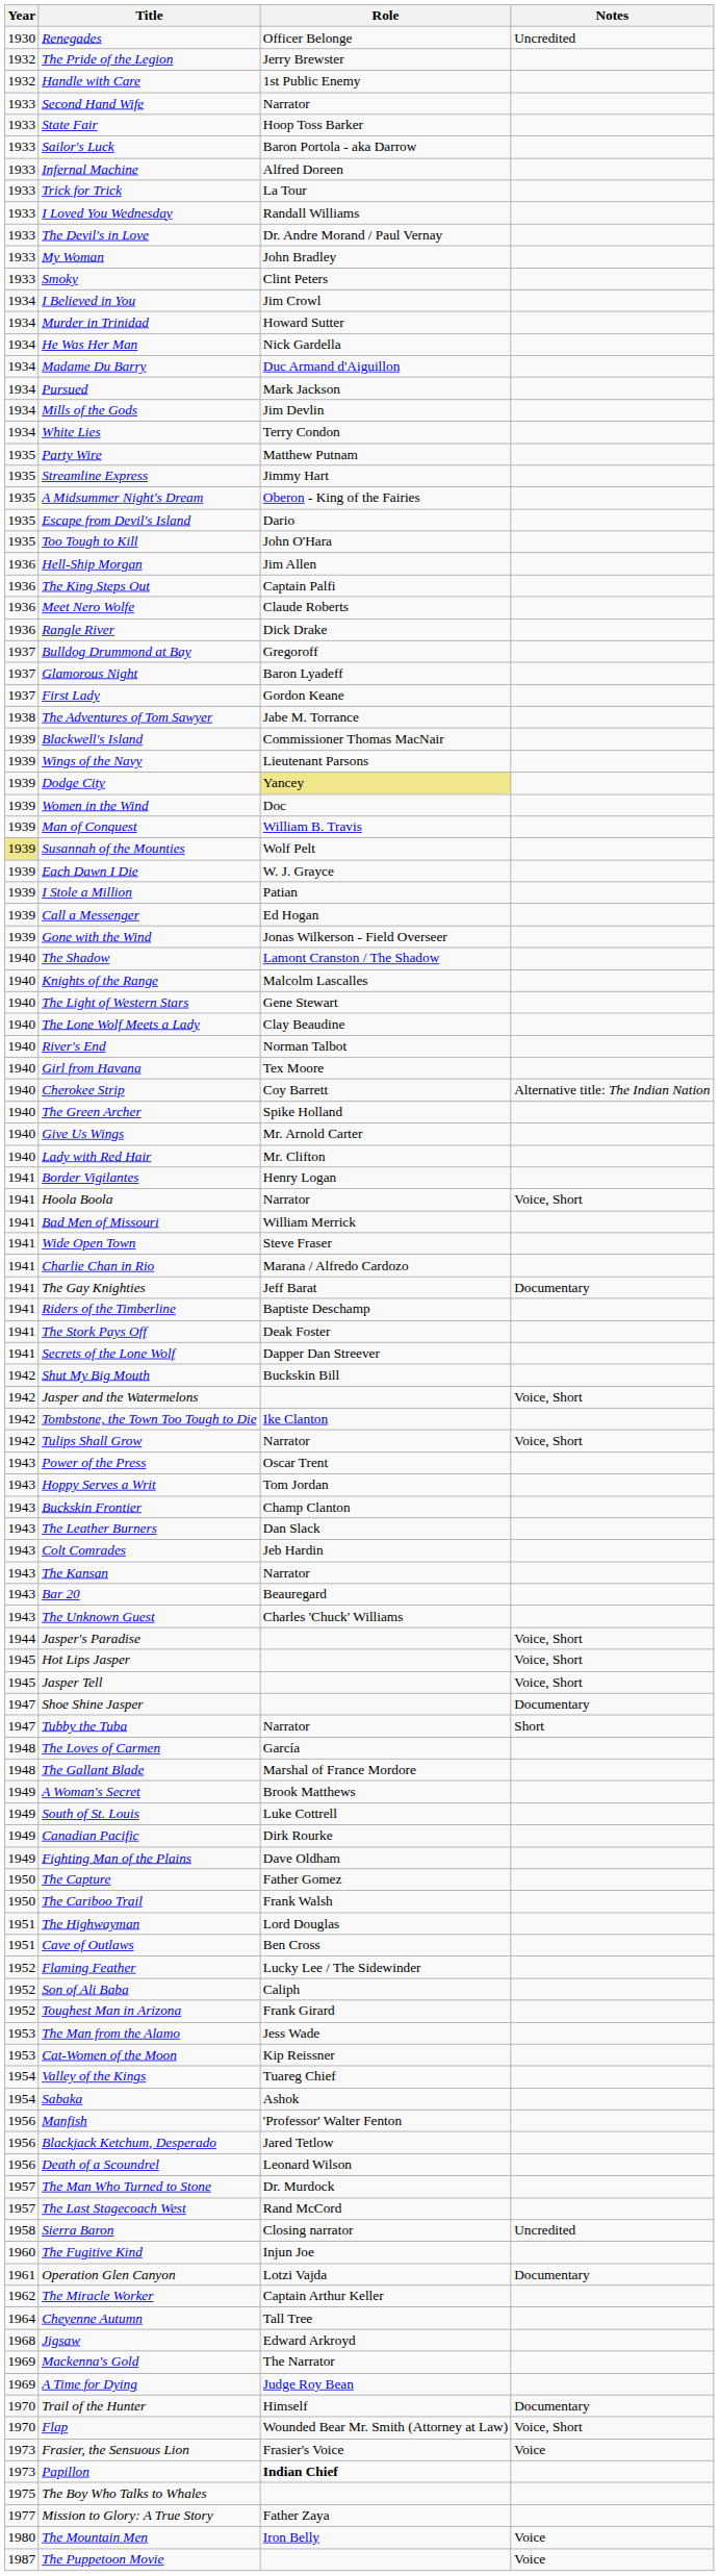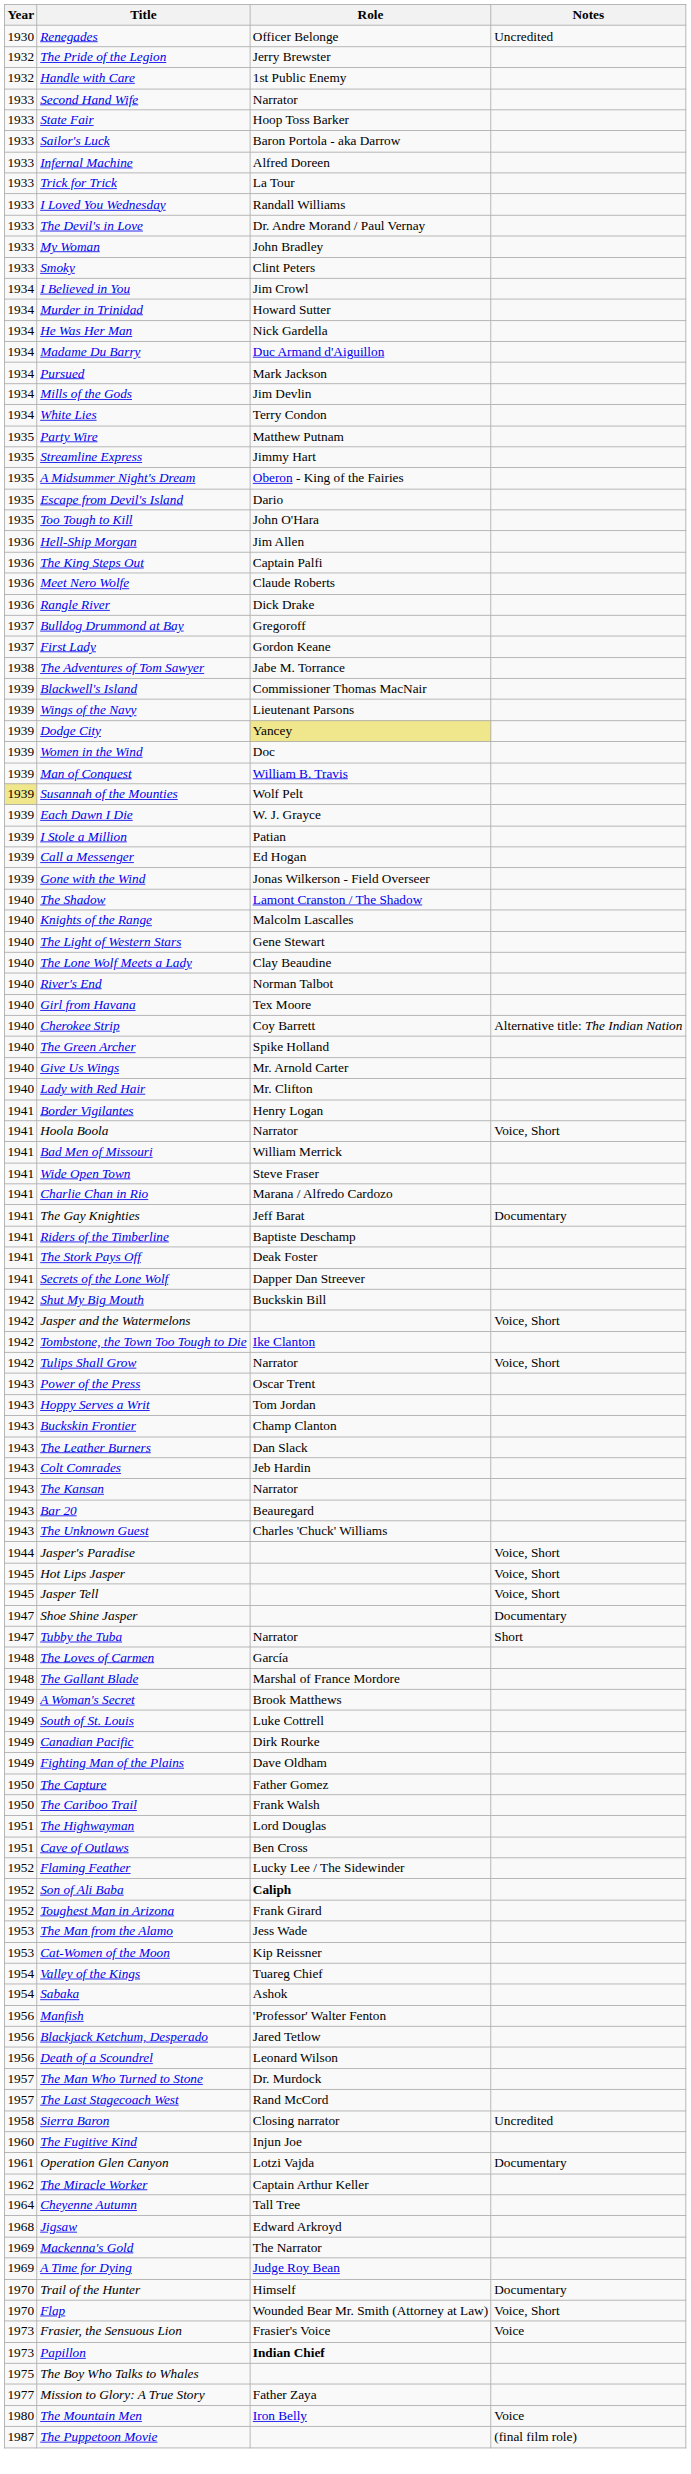- row: 1937 | Glamorous Night | Baron Lyadeff
Son of Ali Baba | Role: normal -> bold
The Puppetoon Movie | Notes: Voice -> (final film role)
